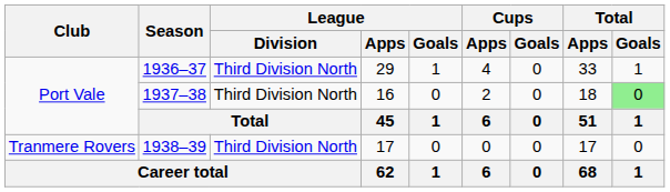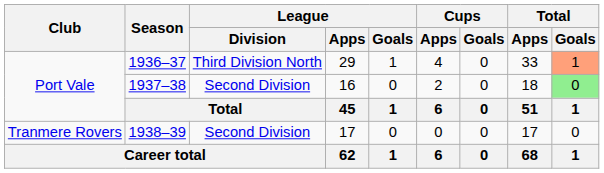1936–37 | Total / Goals: no background -> lightsalmon background
1937–38 | League / Division: Third Division North -> Second Division
1938–39 | League / Division: Third Division North -> Second Division
